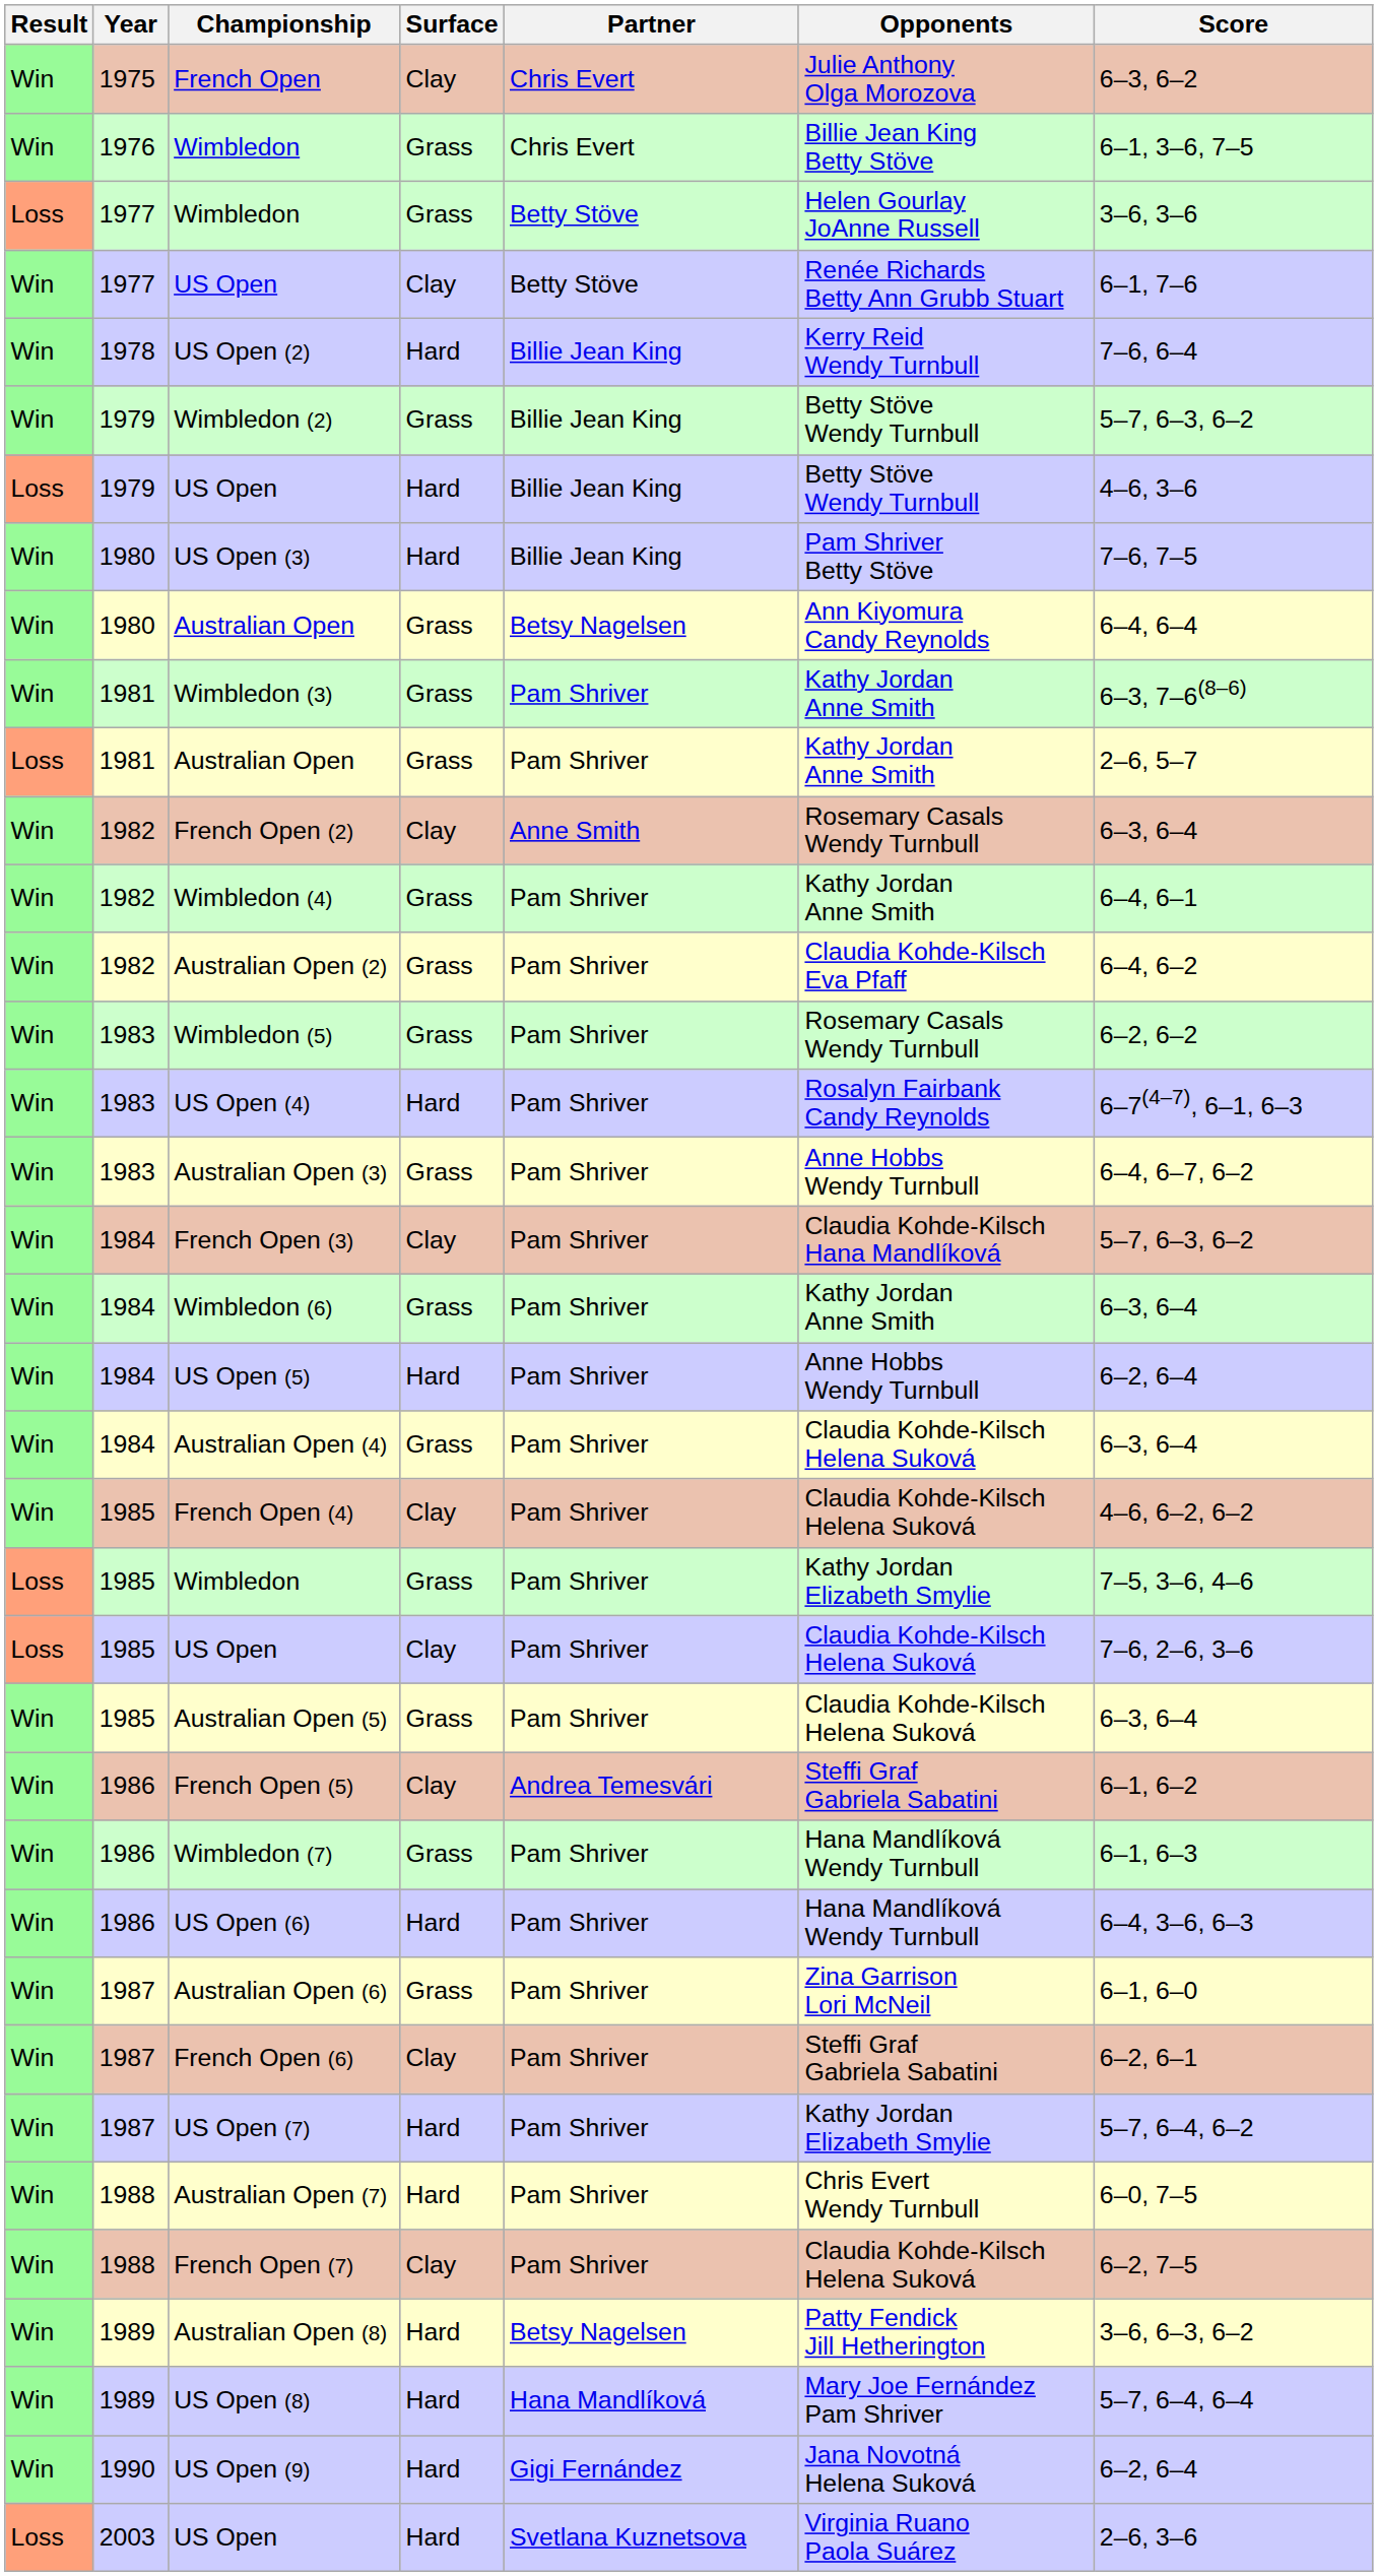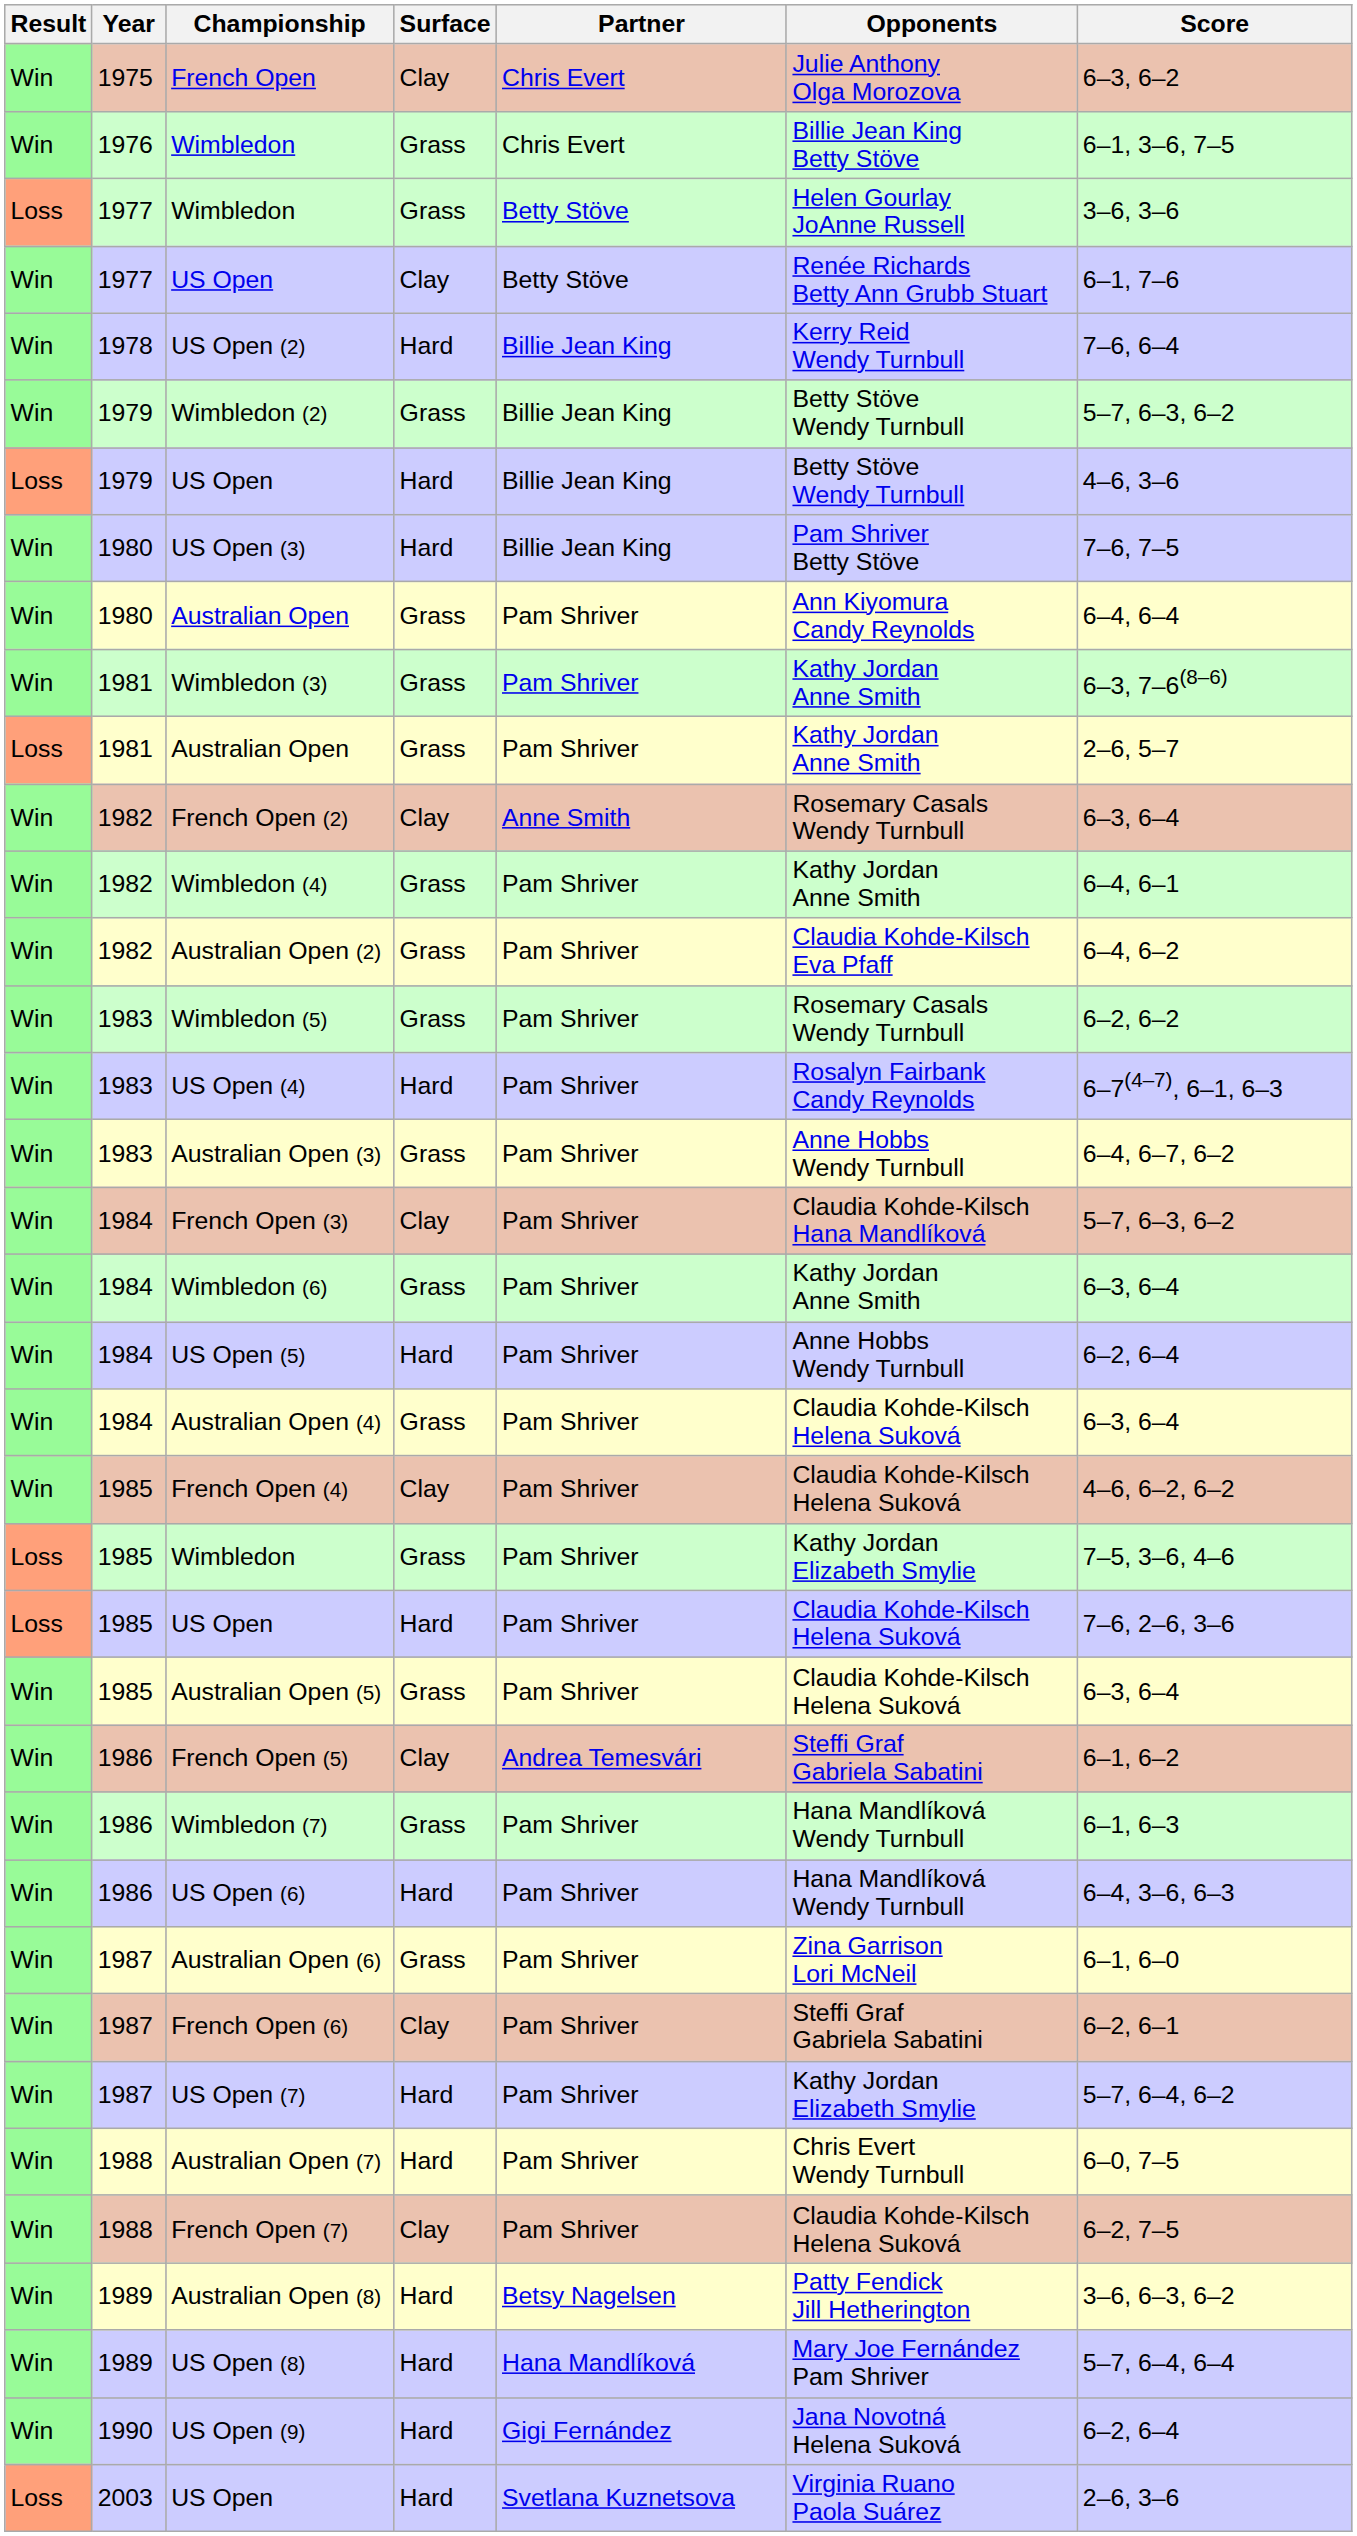1980 / Australian Open | Partner: Betsy Nagelsen -> Pam Shriver
1985 / US Open | Surface: Clay -> Hard
